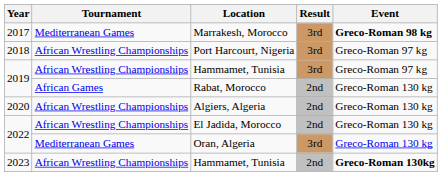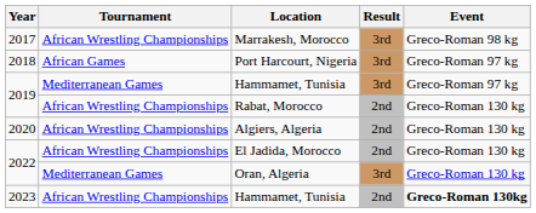Marrakesh, Morocco | Tournament: Mediterranean Games -> African Wrestling Championships
Marrakesh, Morocco | Event: bold -> normal
Port Harcourt, Nigeria | Tournament: African Wrestling Championships -> African Games
2019 / Hammamet, Tunisia | Tournament: African Wrestling Championships -> Mediterranean Games
Rabat, Morocco | Tournament: African Games -> African Wrestling Championships
